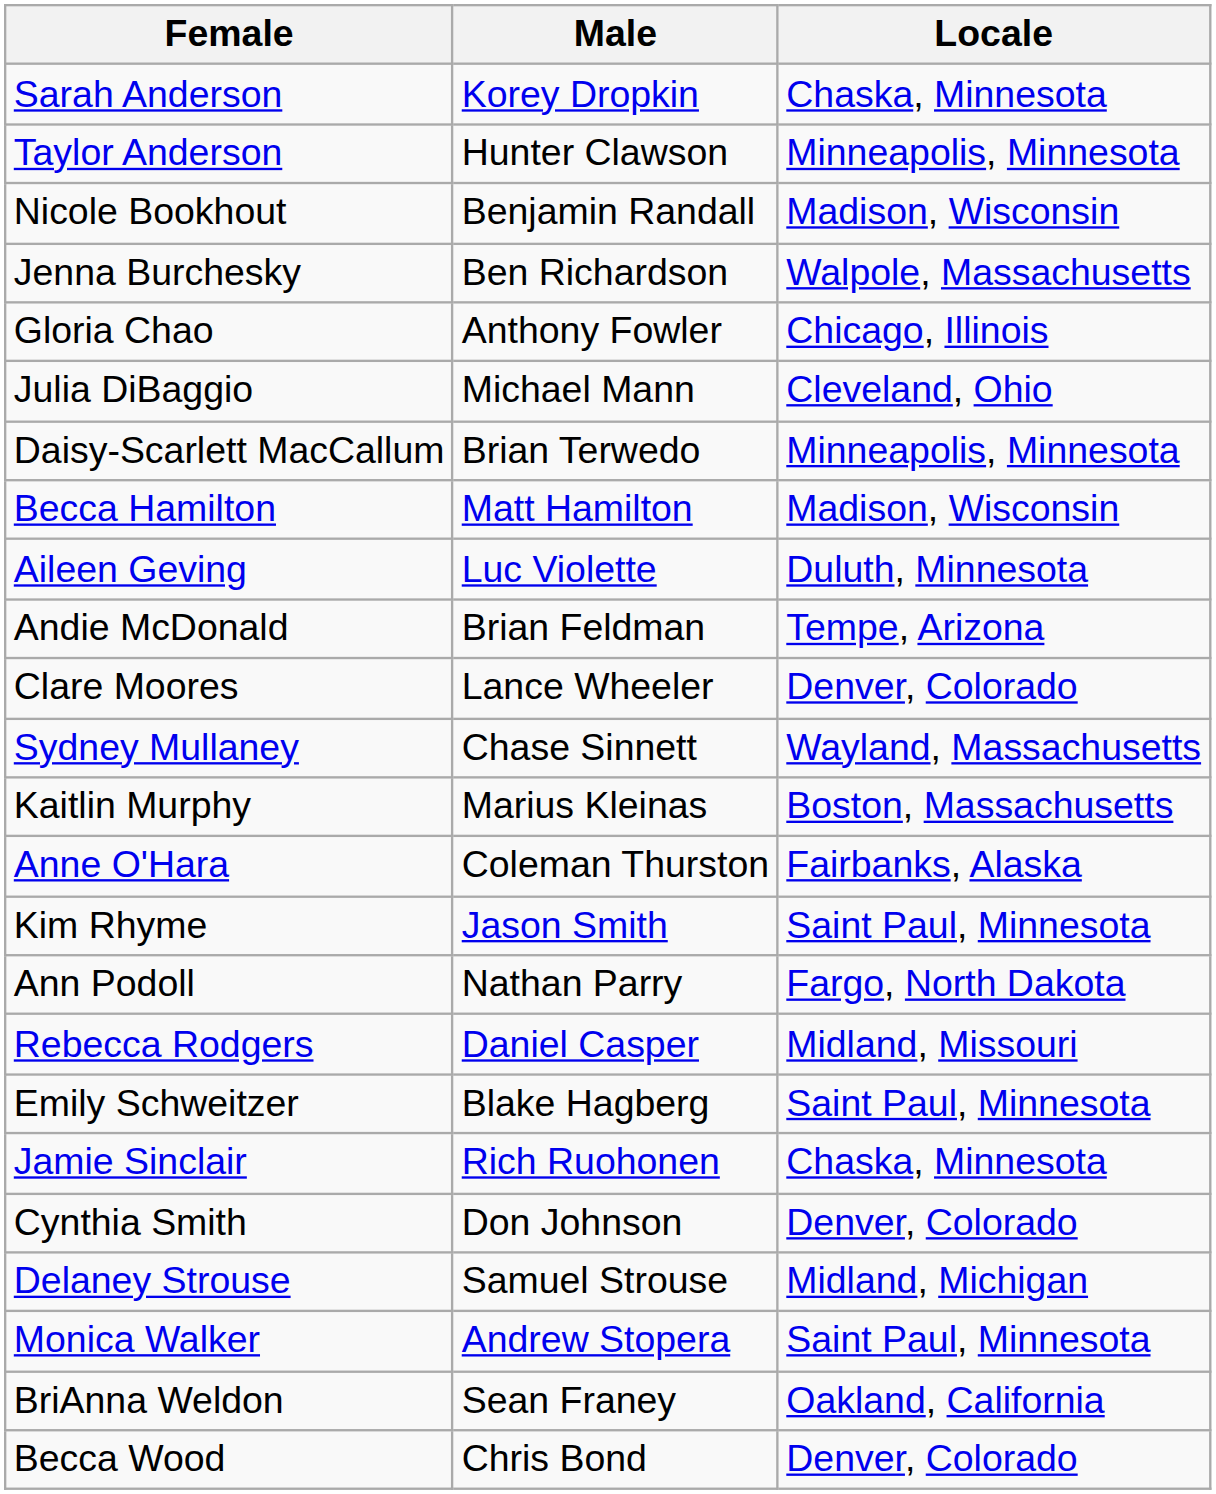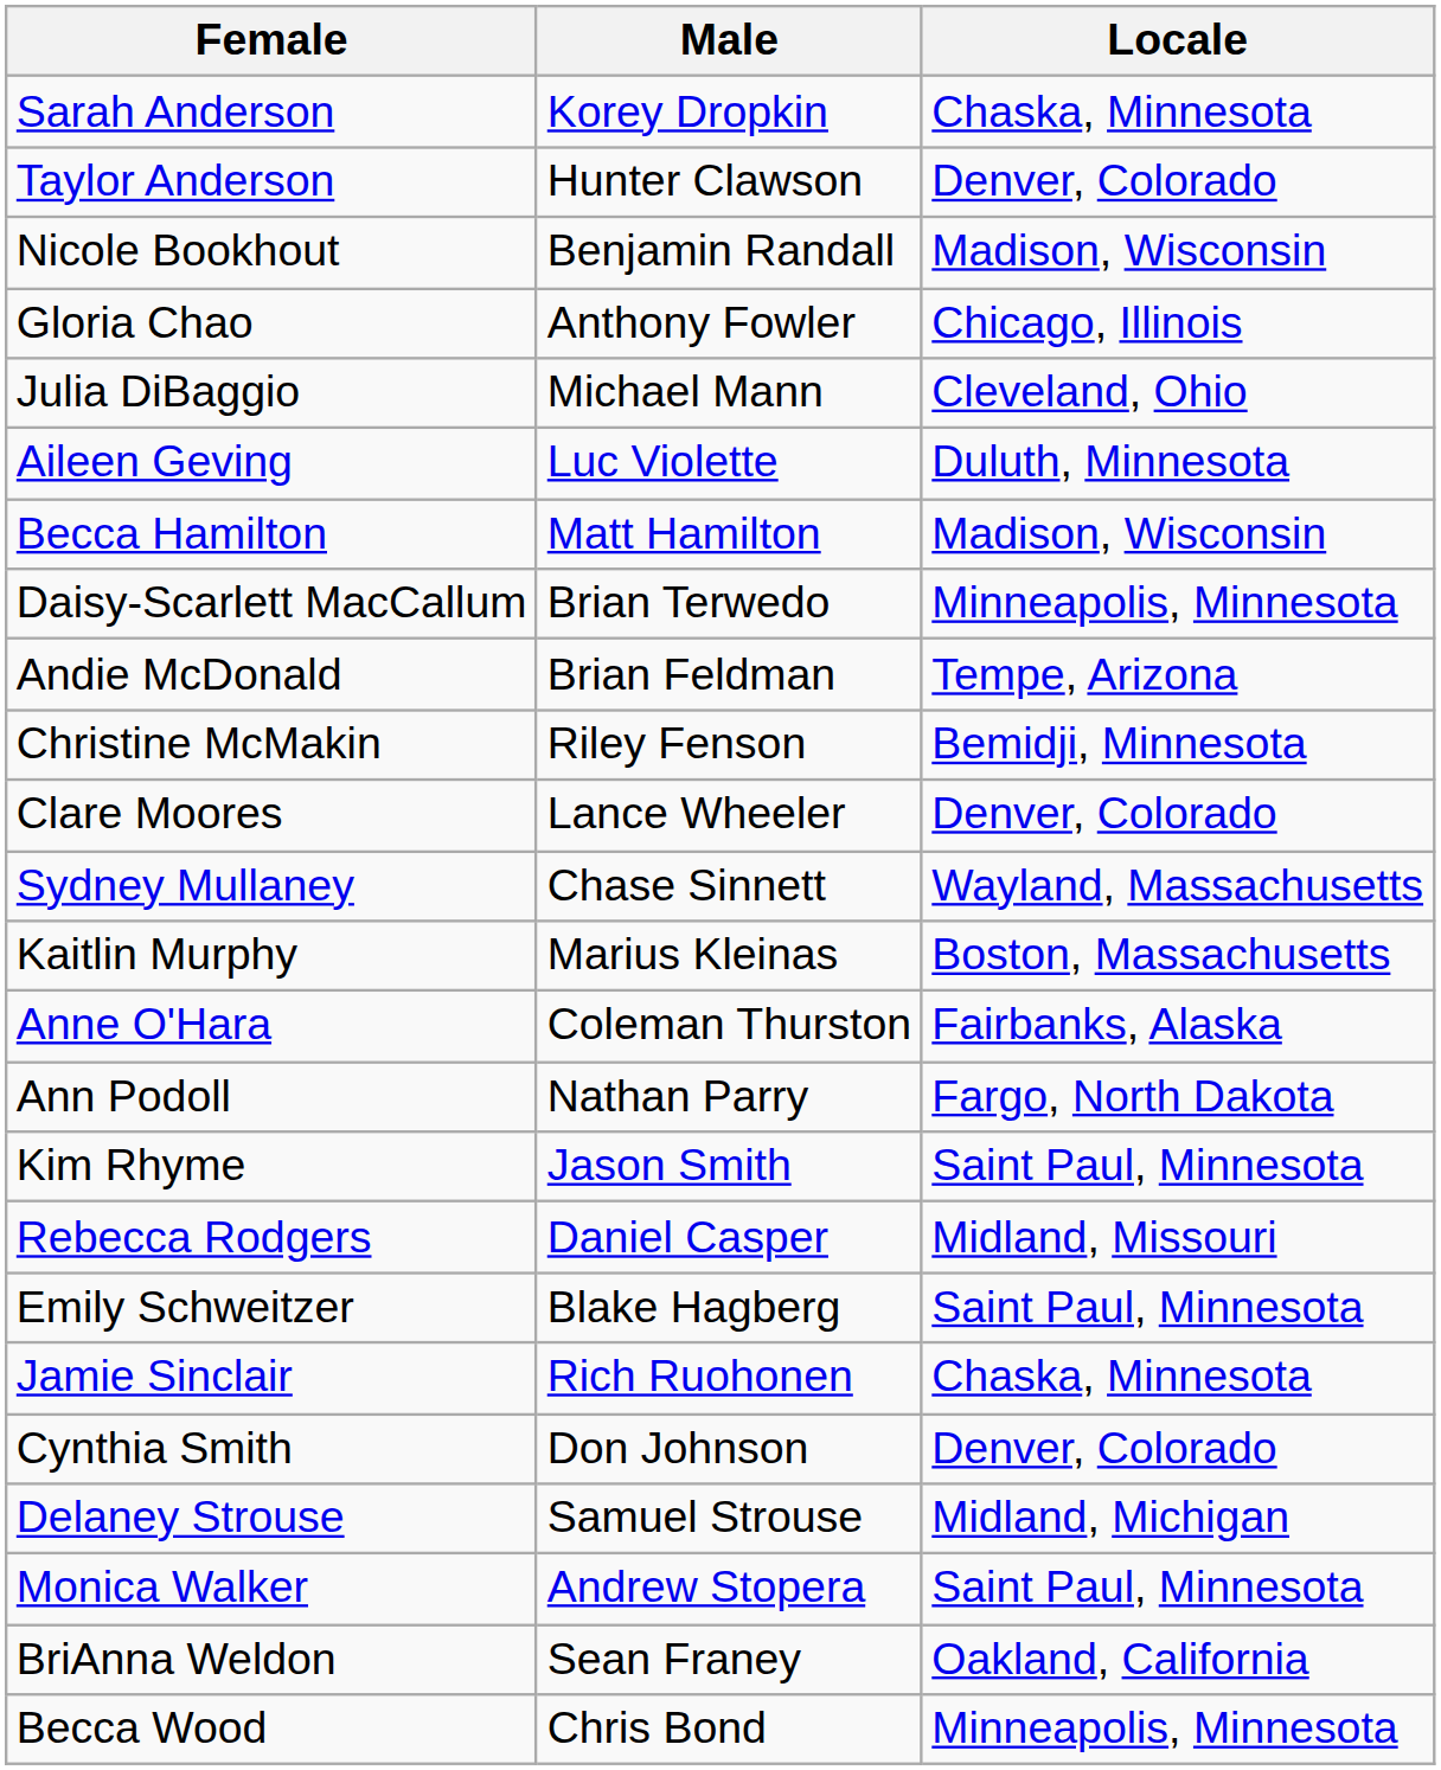Taylor Anderson | Locale: Minneapolis, Minnesota -> Denver, Colorado
- row: Jenna Burchesky | Ben Richardson | Walpole, Massachusetts
rows swapped: Aileen Geving <-> Daisy-Scarlett MacCallum
+ row: Christine McMakin | Riley Fenson | Bemidji, Minnesota
rows swapped: Ann Podoll <-> Kim Rhyme
Becca Wood | Locale: Denver, Colorado -> Minneapolis, Minnesota
